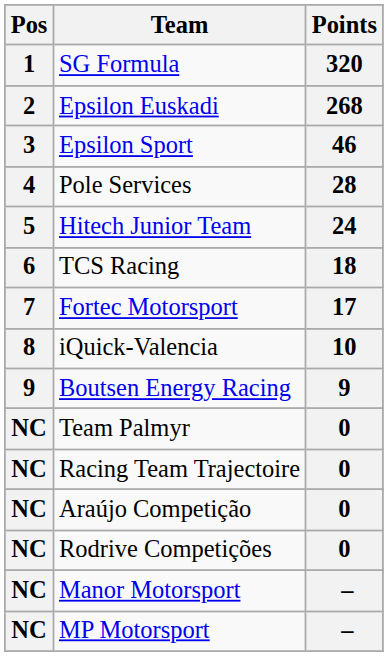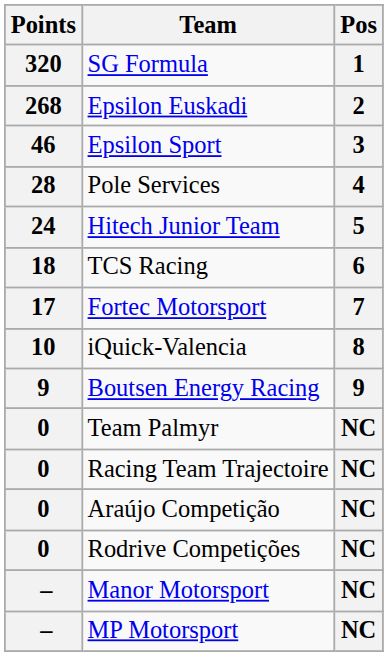columns swapped: Pos <-> Points
